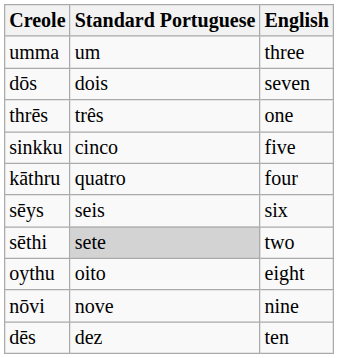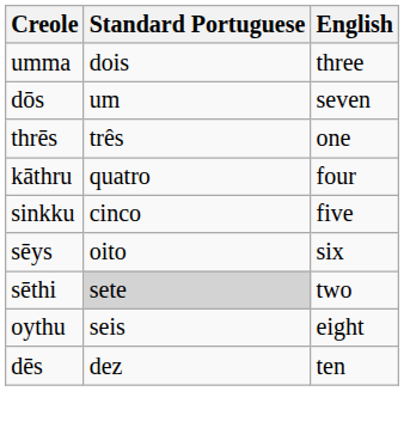umma | Standard Portuguese: um -> dois
dōs | Standard Portuguese: dois -> um
rows swapped: kāthru <-> sinkku
sēys | Standard Portuguese: seis -> oito
oythu | Standard Portuguese: oito -> seis
- row: nōvi | nove | nine
